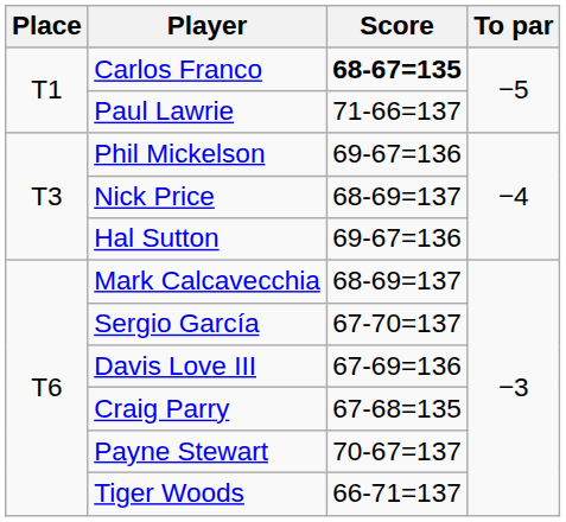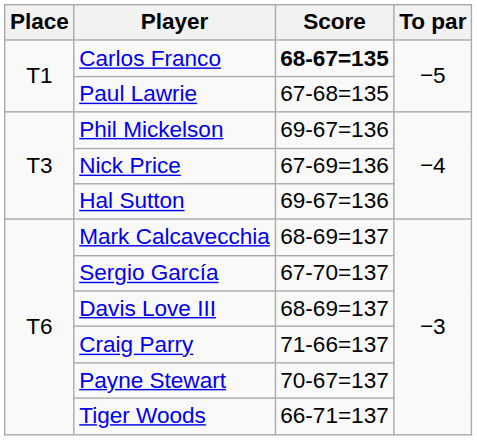Paul Lawrie | Score: 71-66=137 -> 67-68=135
Nick Price | Score: 68-69=137 -> 67-69=136
Davis Love III | Score: 67-69=136 -> 68-69=137
Craig Parry | Score: 67-68=135 -> 71-66=137
